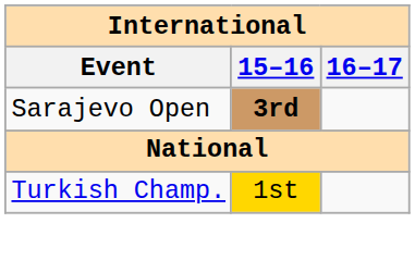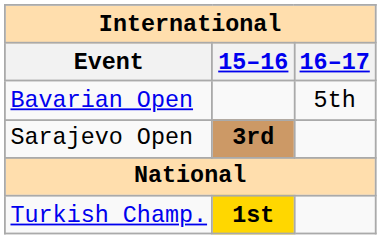+ row: Bavarian Open | 5th
Turkish Champ. | 15–16: normal -> bold
